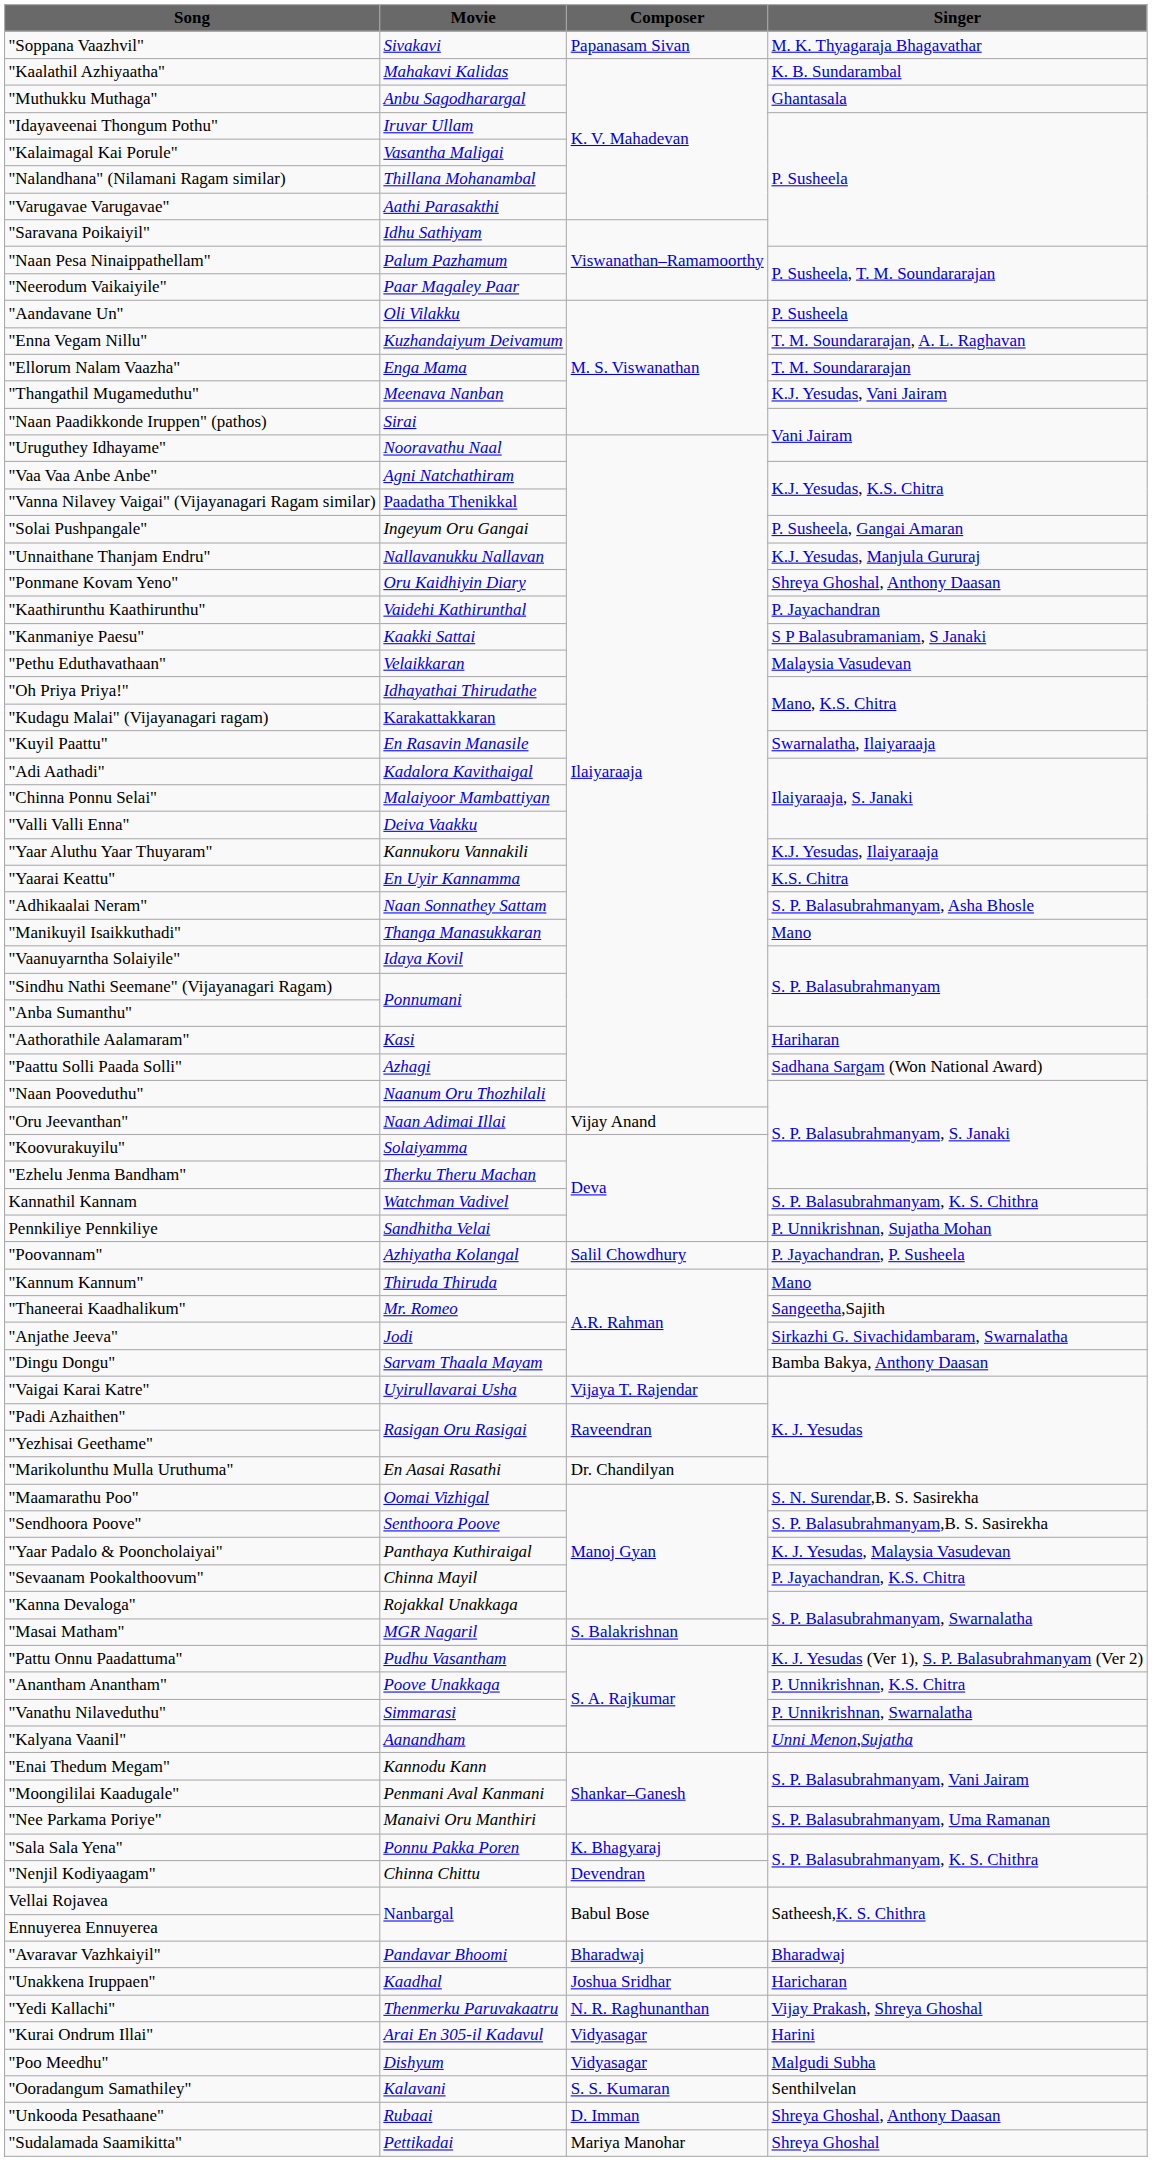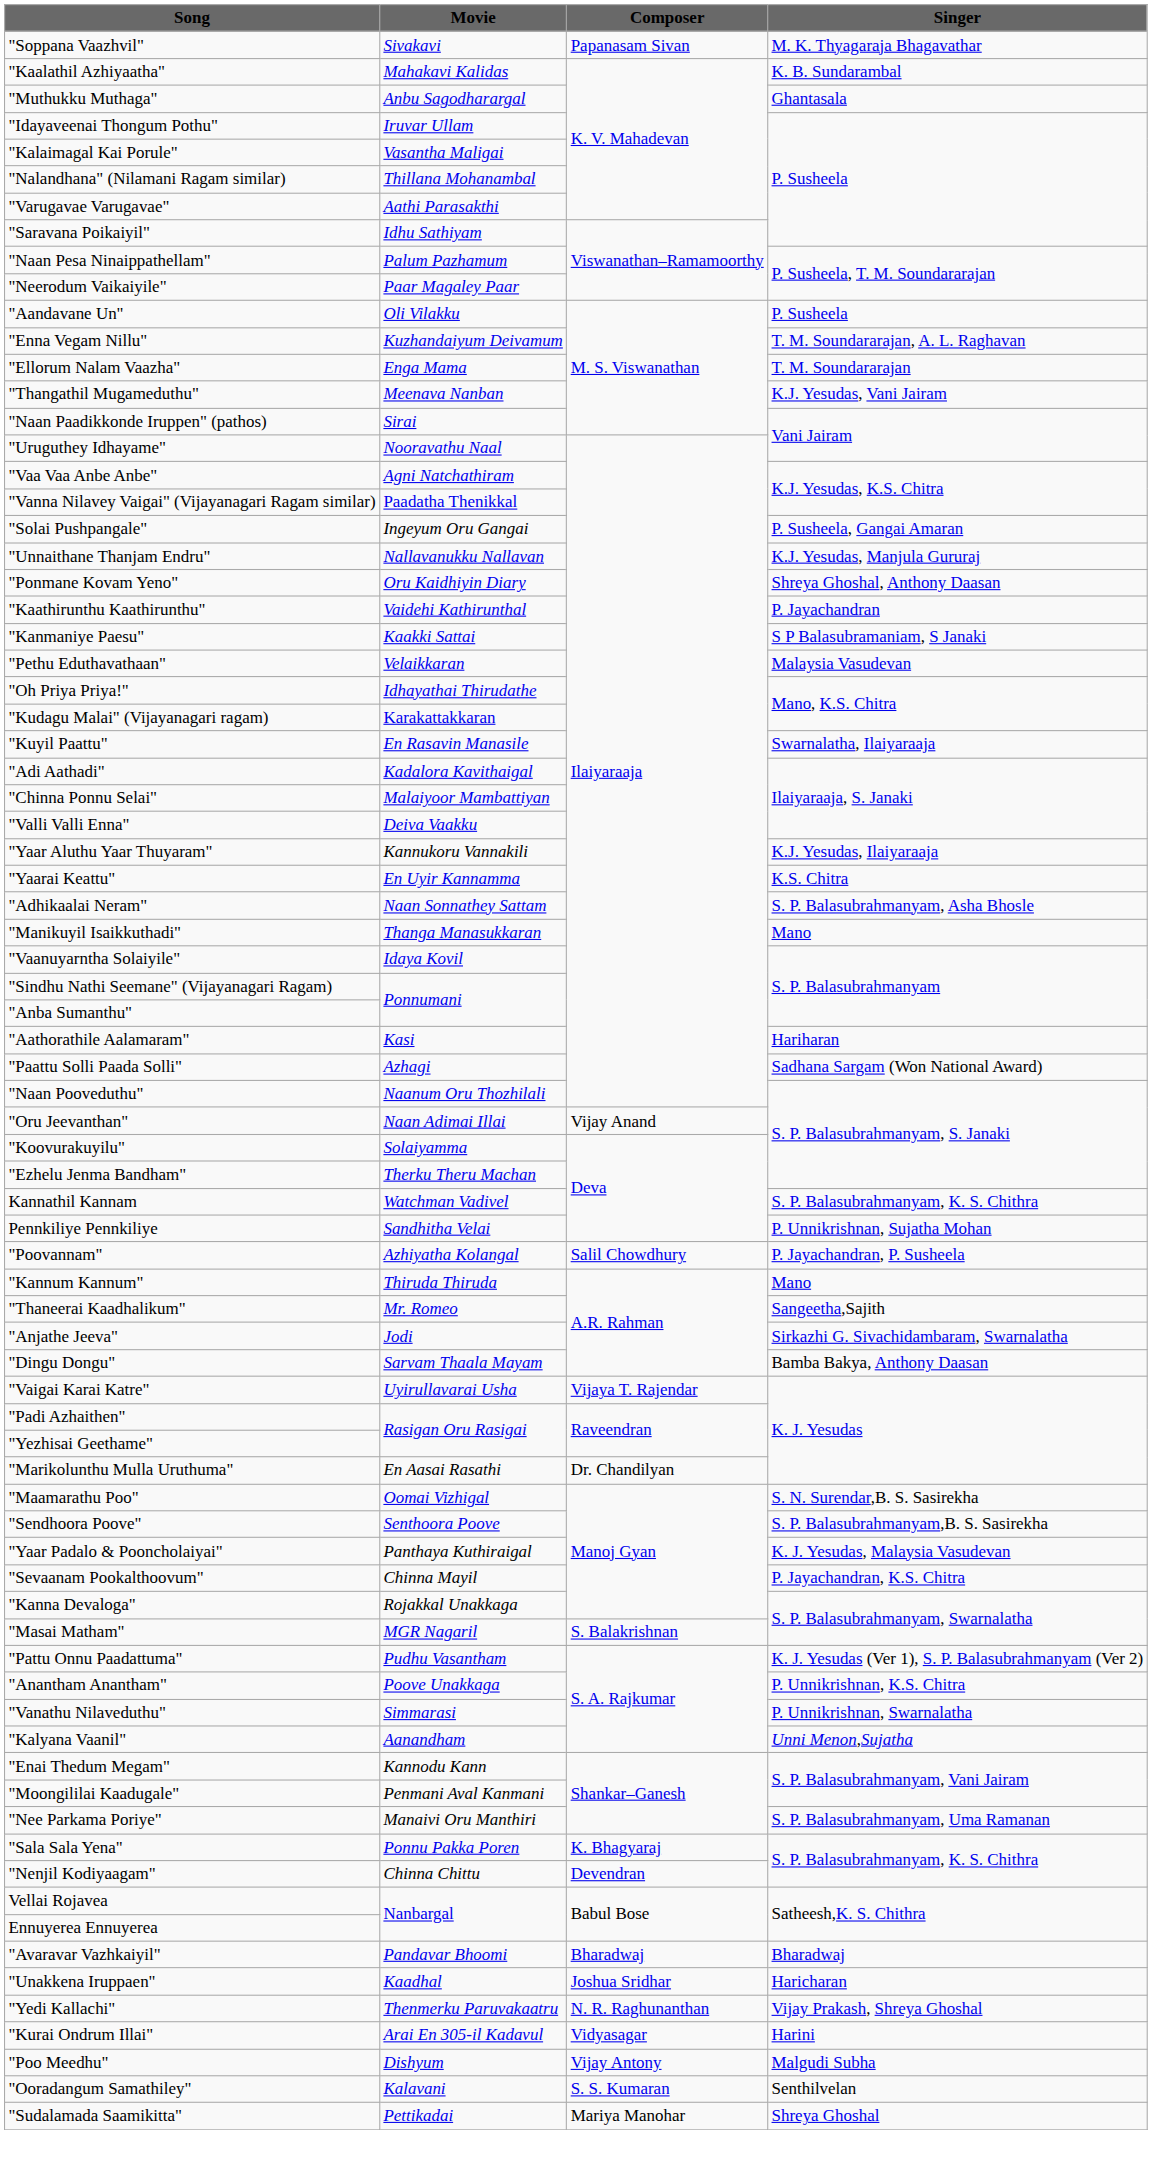"Poo Meedhu" | Composer: Vidyasagar -> Vijay Antony
- row: "Unkooda Pesathaane" | Rubaai | D. Imman | Shreya Ghoshal, Anthony Daasan
